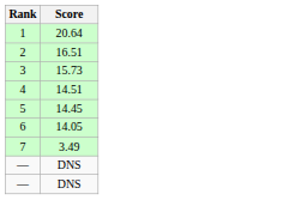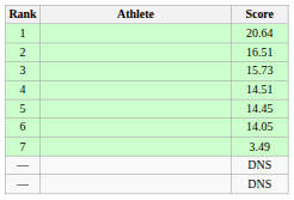+ column: Athlete
